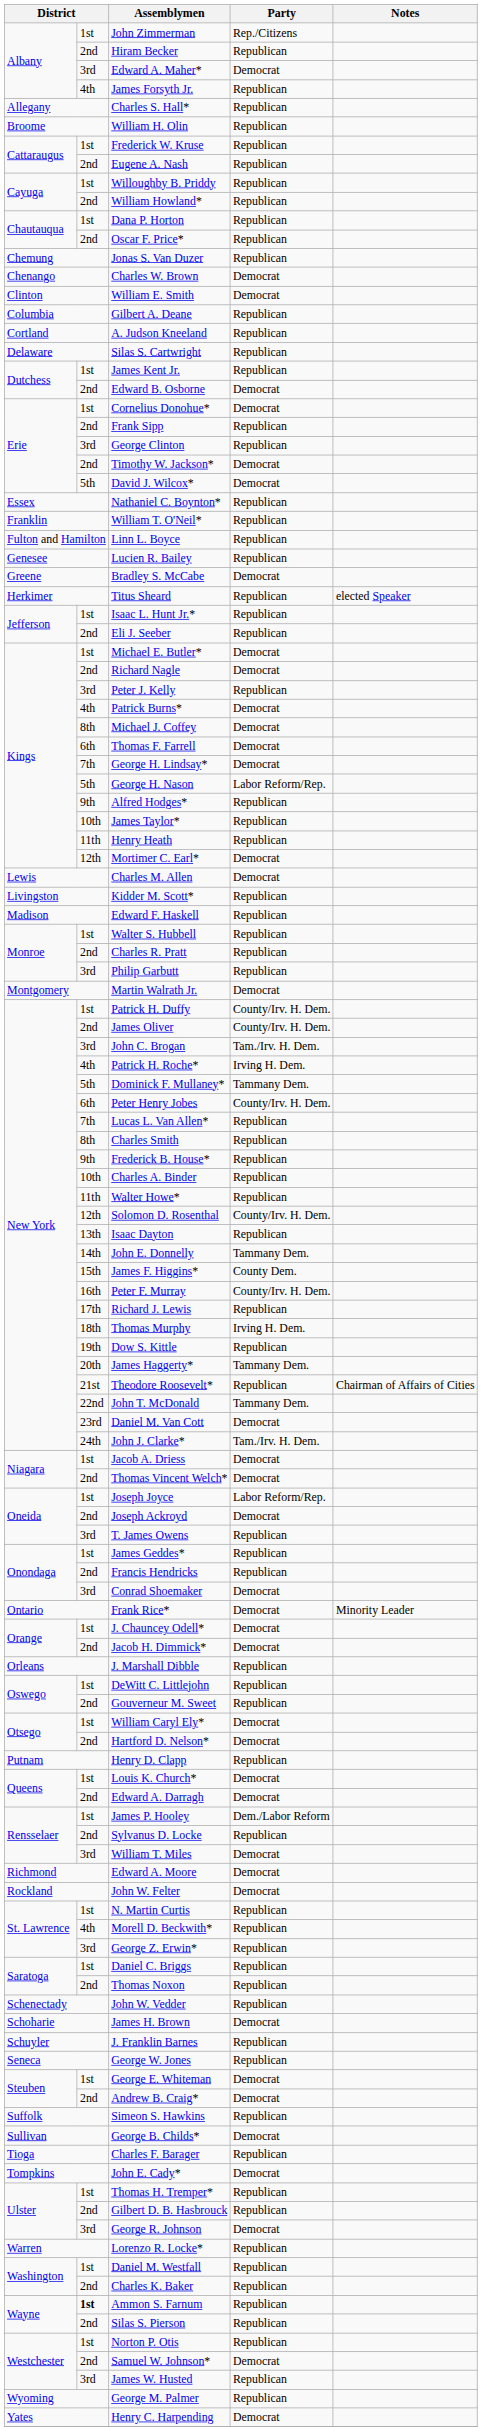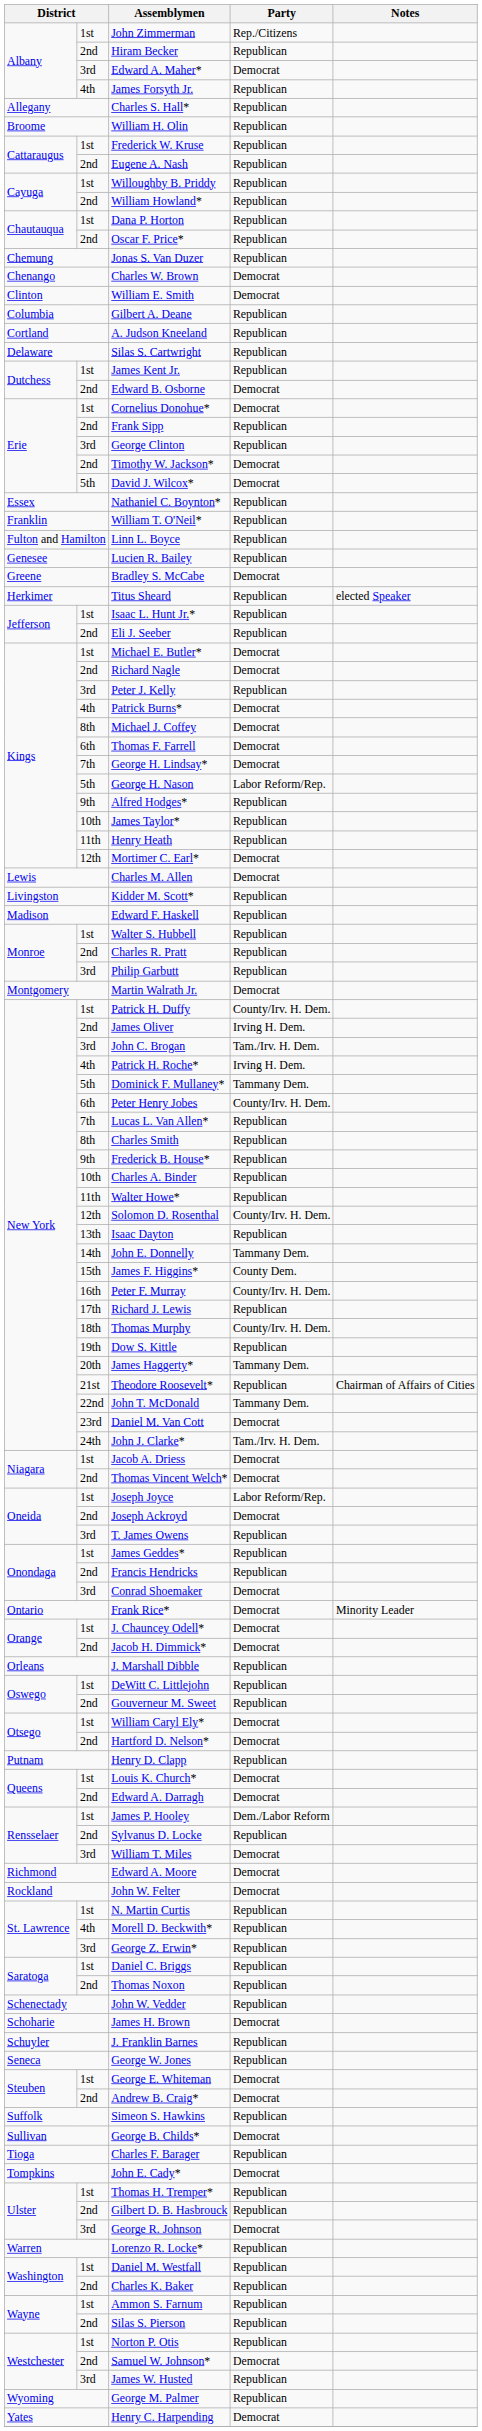James Oliver | Party: County/Irv. H. Dem. -> Irving H. Dem.
Thomas Murphy | Party: Irving H. Dem. -> County/Irv. H. Dem.
Ammon S. Farnum | column 2: bold -> normal
